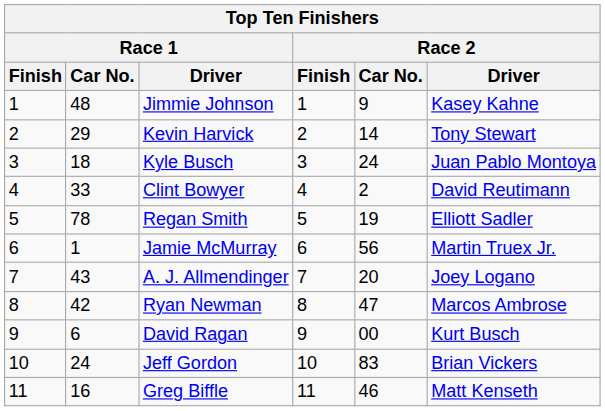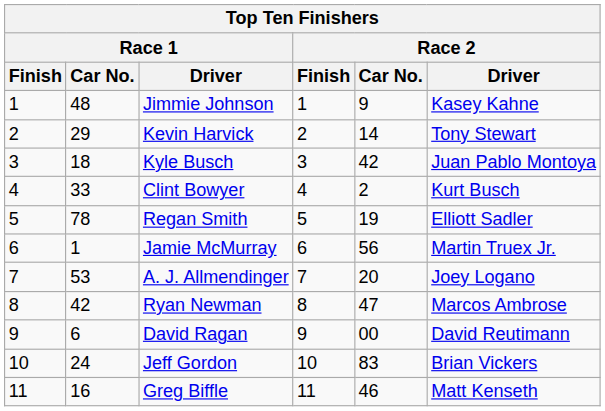Kyle Busch | Race 2 / Car No.: 24 -> 42
Clint Bowyer | Race 2 / Driver: David Reutimann -> Kurt Busch
A. J. Allmendinger | Race 1 / Car No.: 43 -> 53
David Ragan | Race 2 / Driver: Kurt Busch -> David Reutimann
